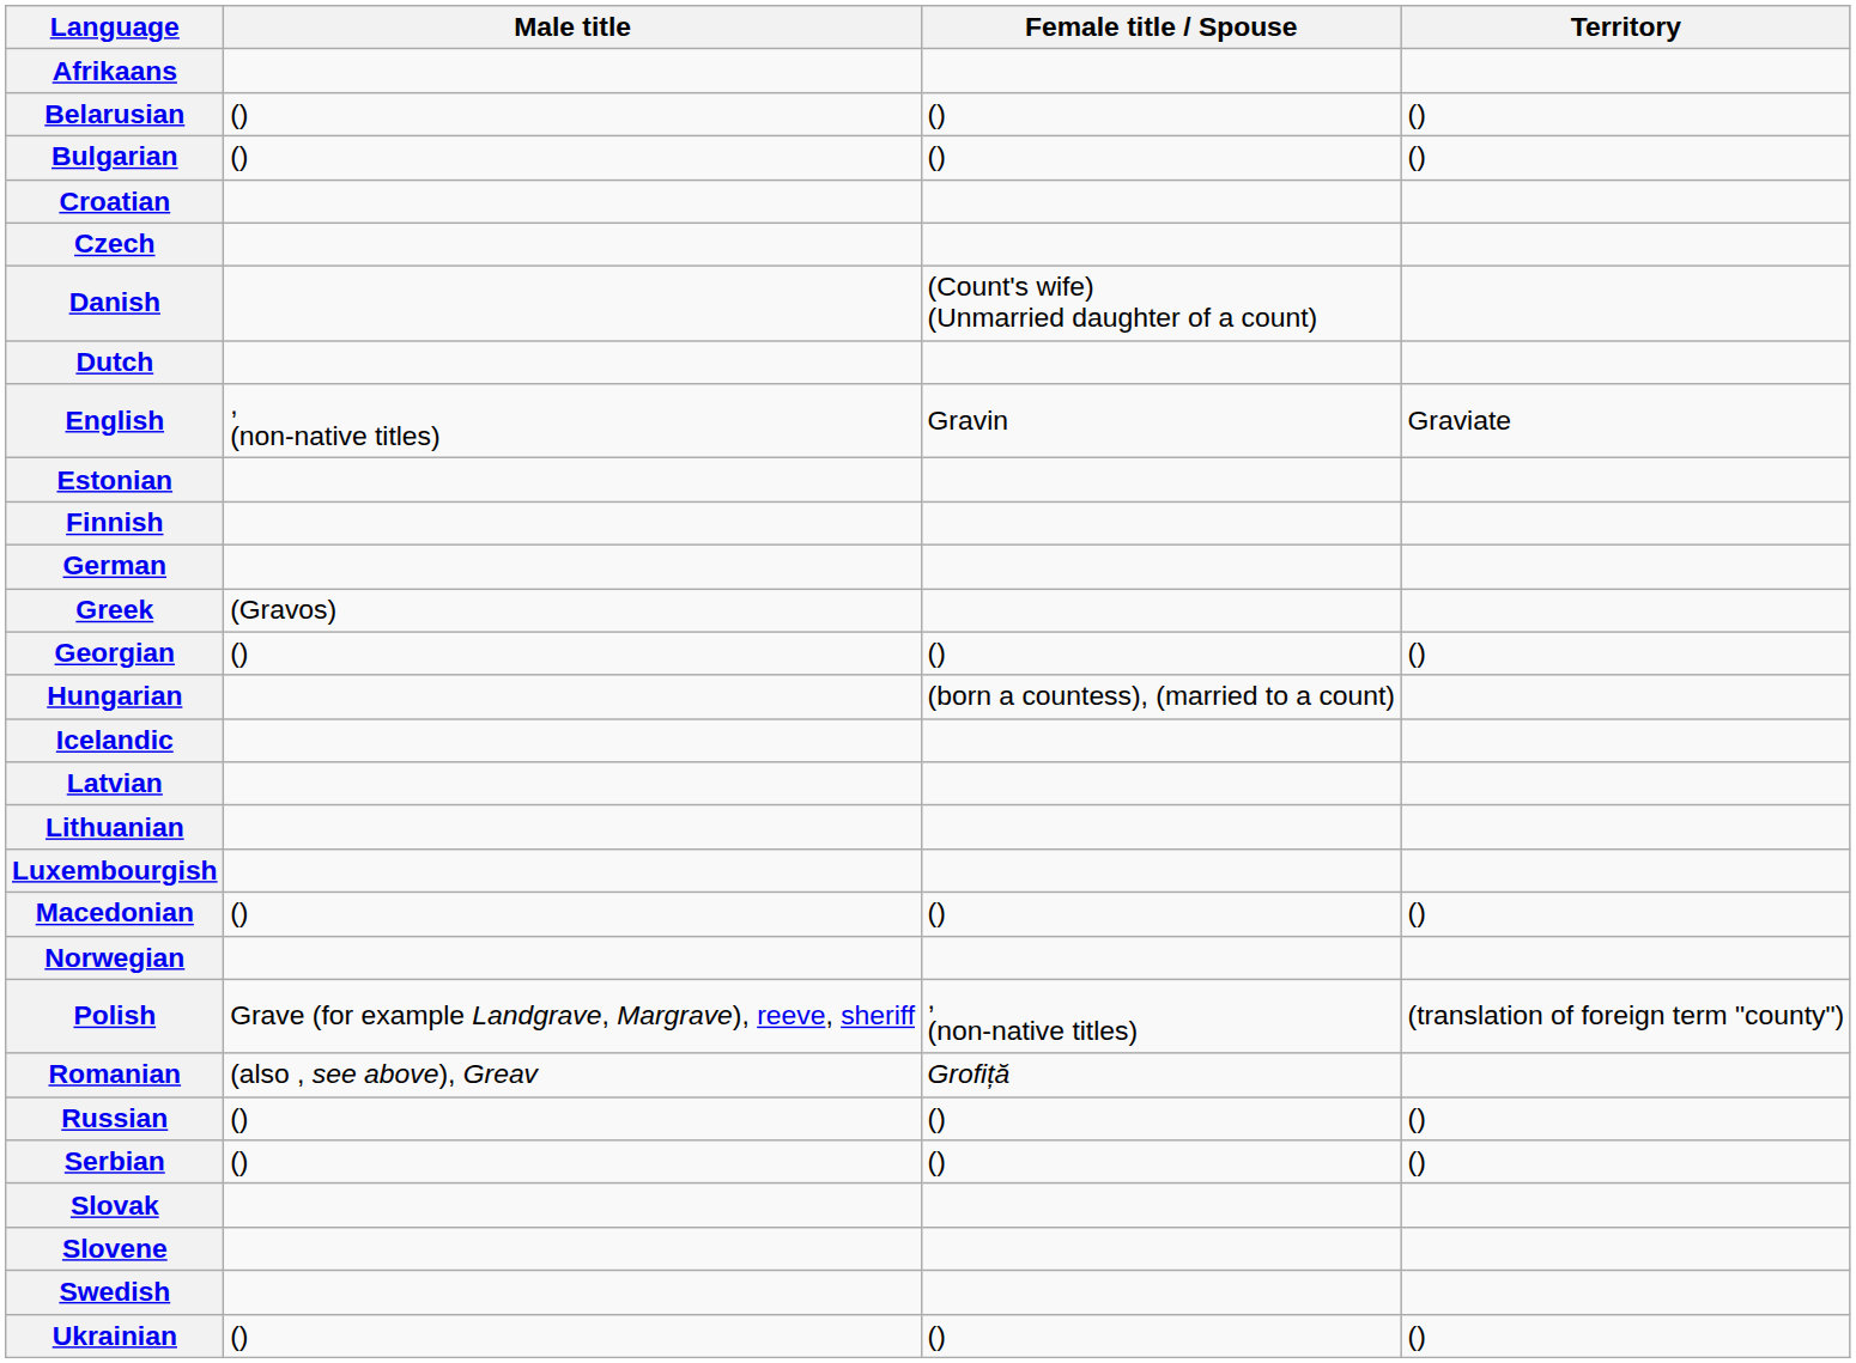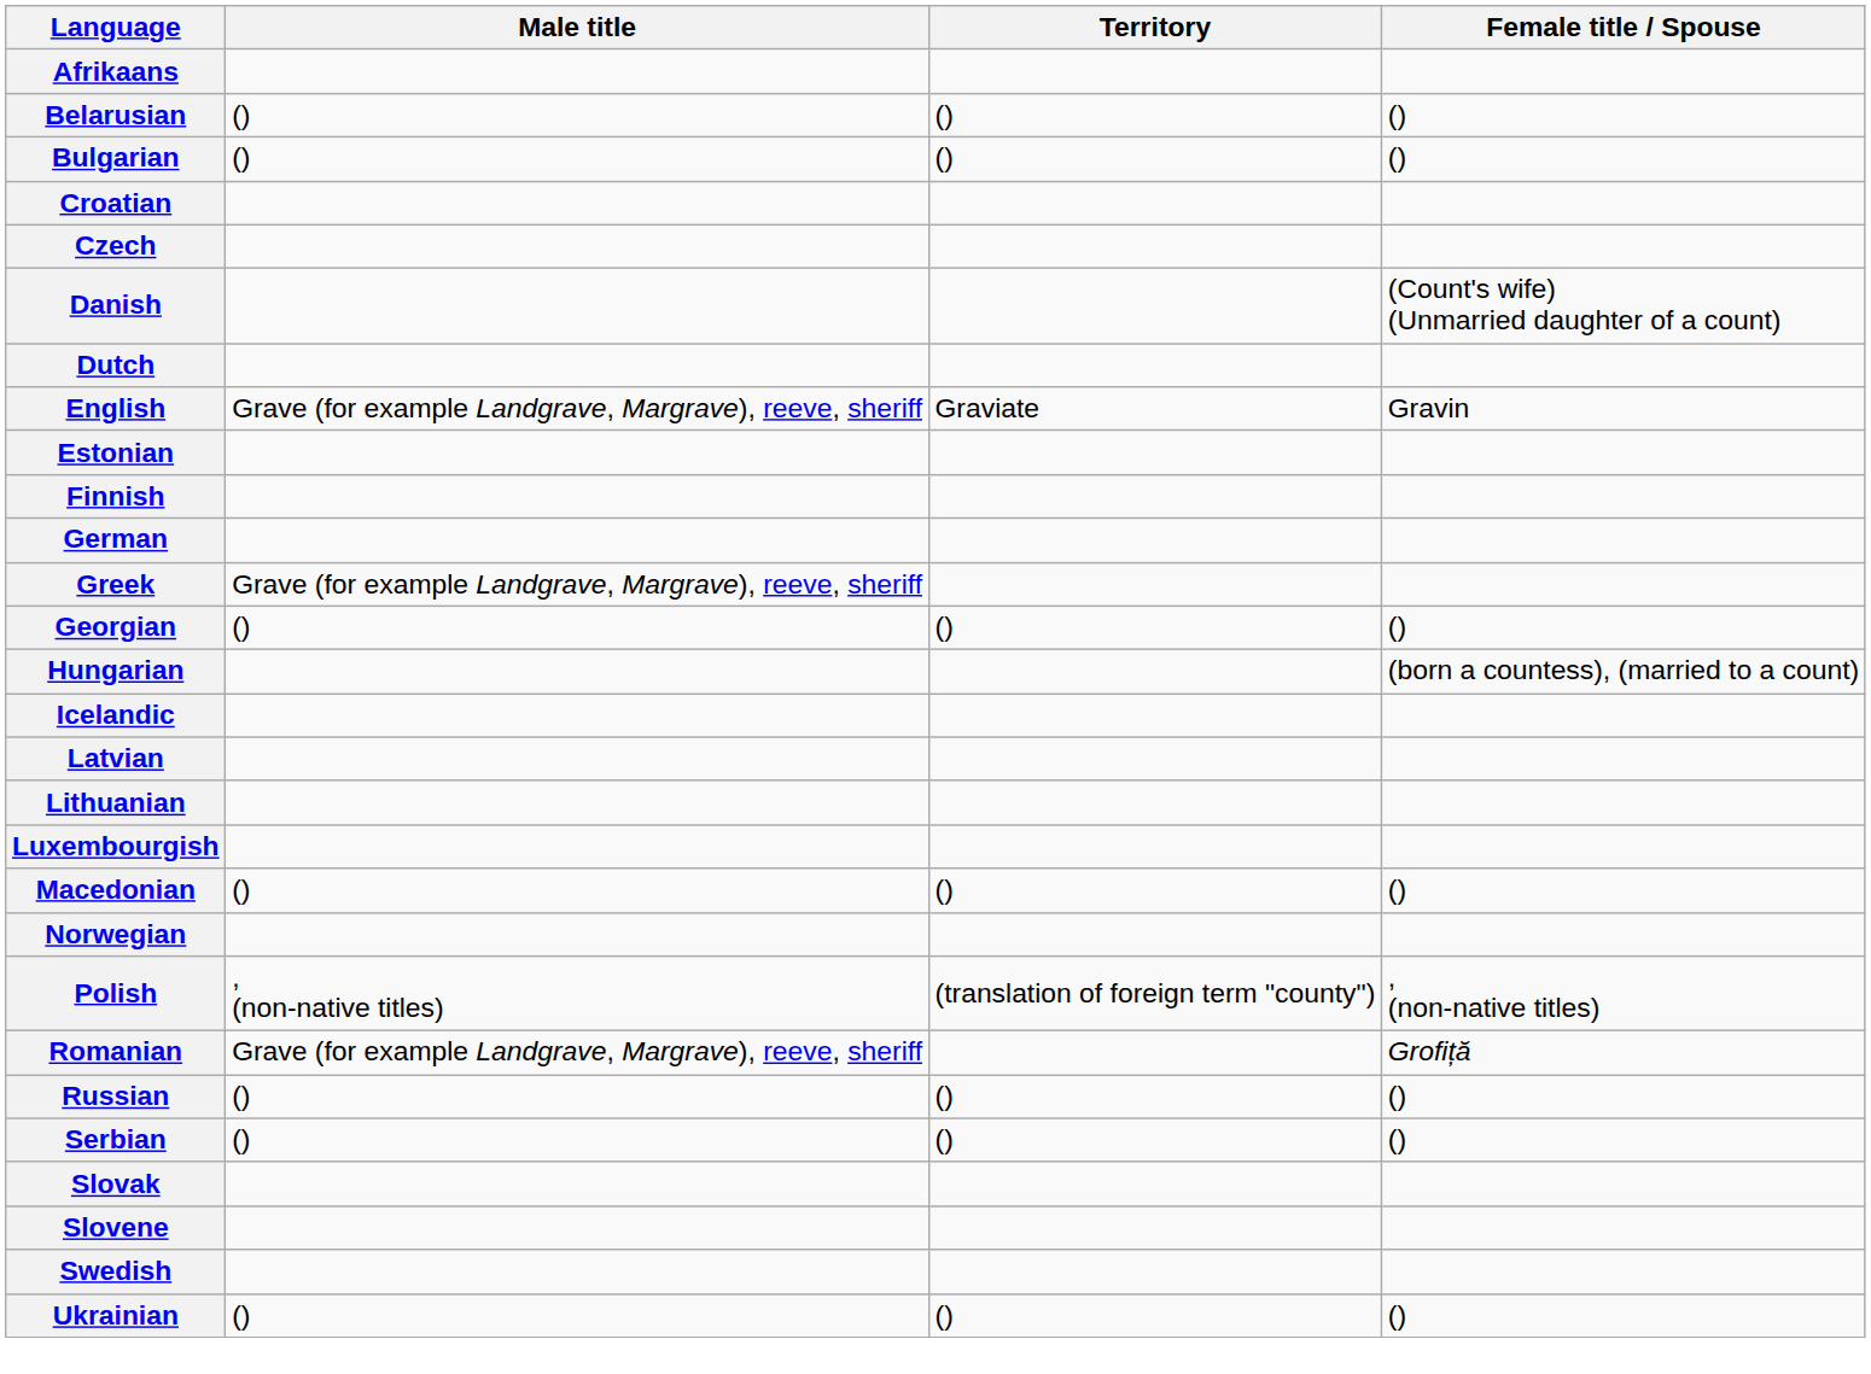columns swapped: Female title / Spouse <-> Territory
English | Male title: , (non-native titles) -> Grave (for example Landgrave, Margrave), reeve, sheriff
Greek | Male title: (Gravos) -> Grave (for example Landgrave, Margrave), reeve, sheriff
Polish | Male title: Grave (for example Landgrave, Margrave), reeve, sheriff -> , (non-native titles)
Romanian | Male title: (also , see above), Greav -> Grave (for example Landgrave, Margrave), reeve, sheriff
